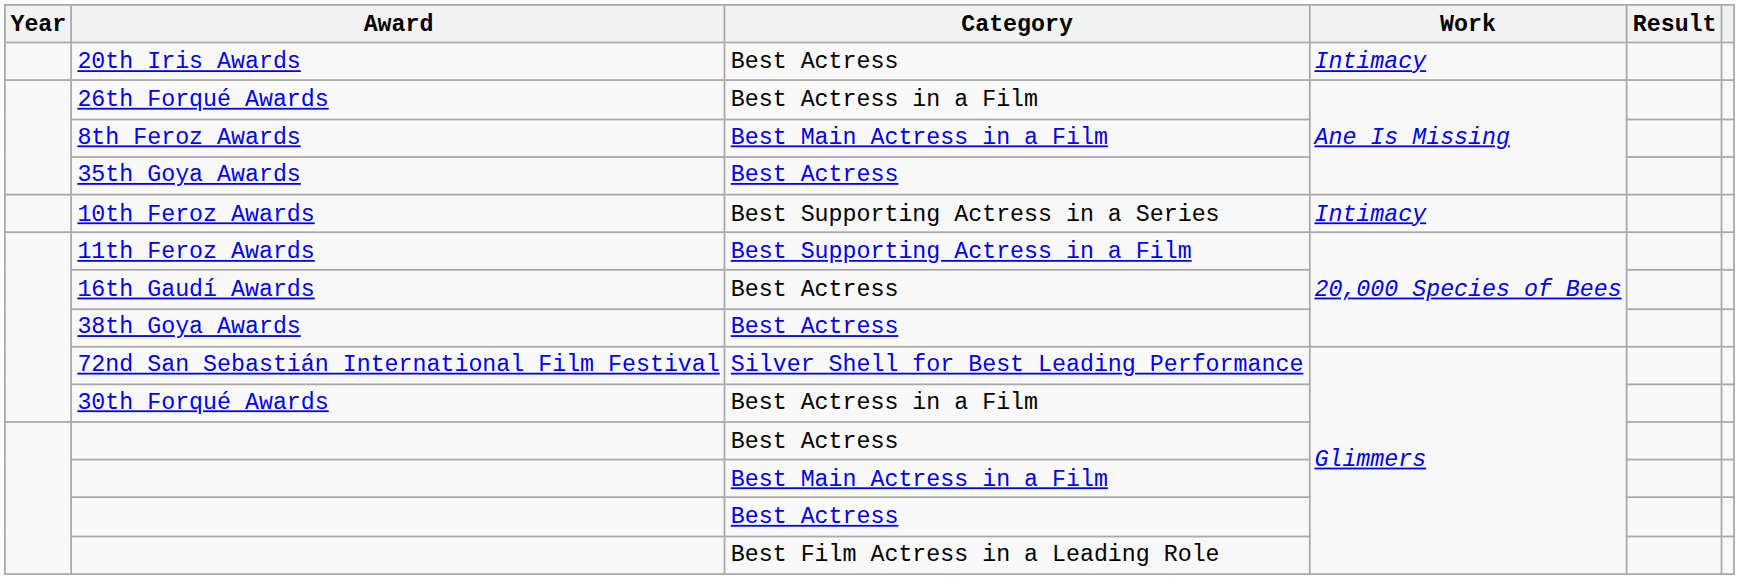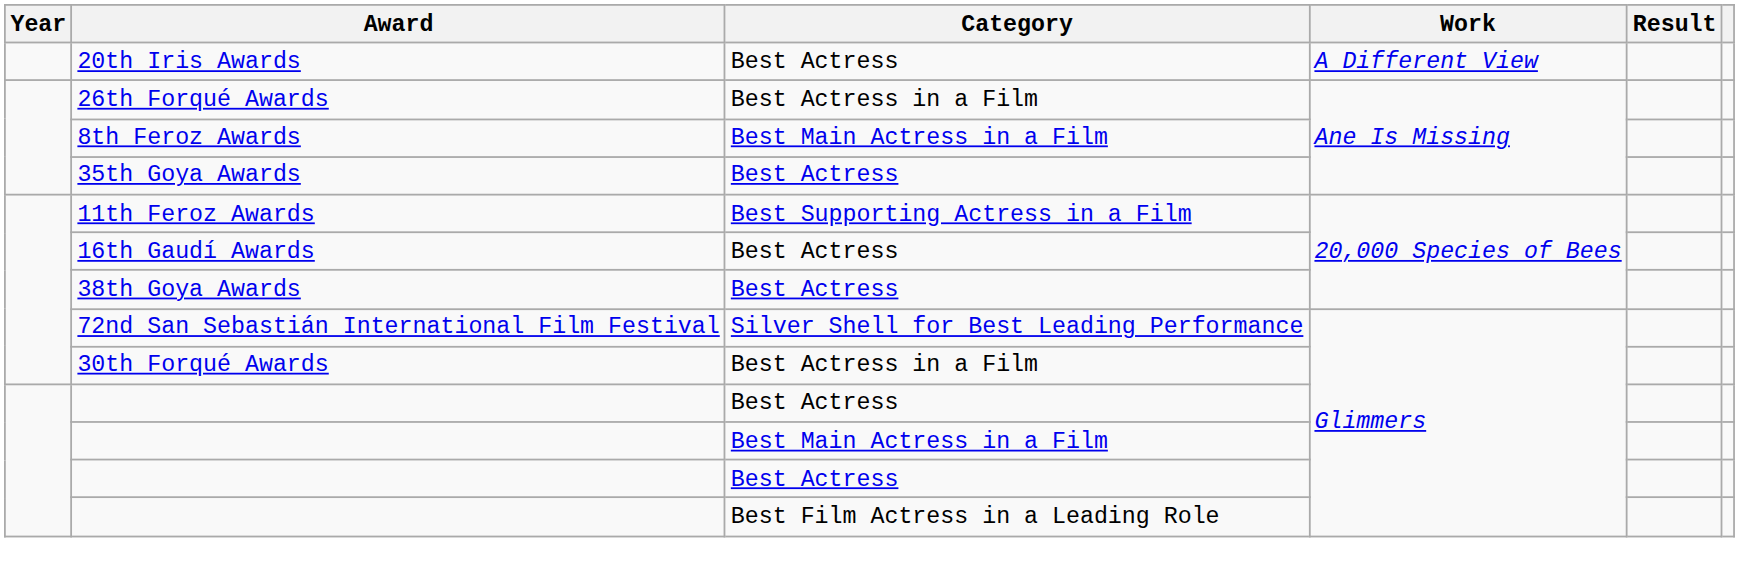20th Iris Awards | Work: Intimacy -> A Different View
- row: 10th Feroz Awards | Best Supporting Actress in a Series | Intimacy
